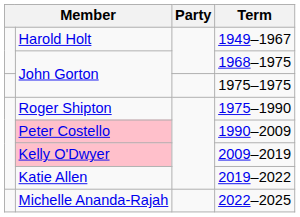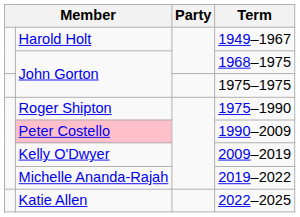2009–2019 | column 2: pink background -> no background
2019–2022 | column 2: Katie Allen -> Michelle Ananda-Rajah
2022–2025 | column 2: Michelle Ananda-Rajah -> Katie Allen
